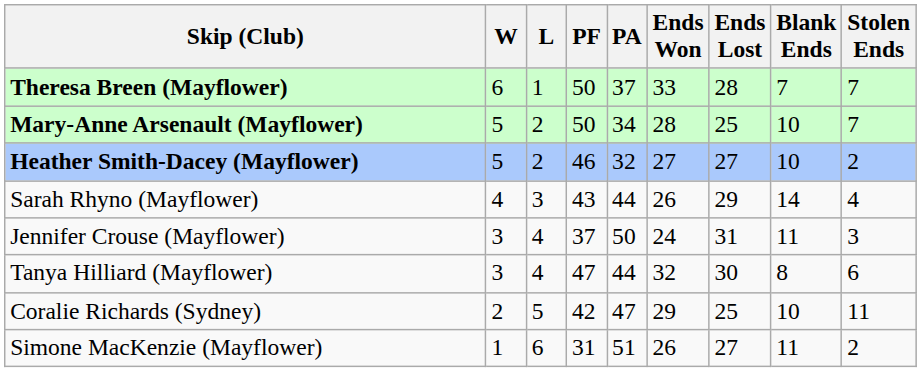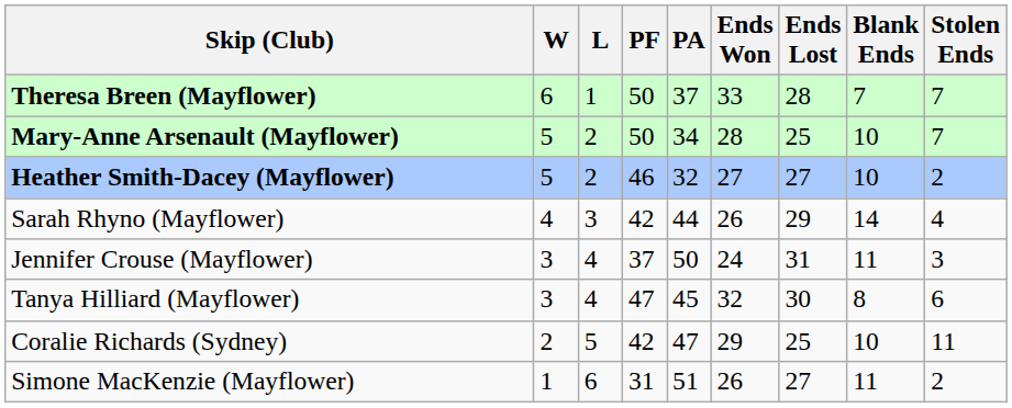Sarah Rhyno (Mayflower) | PF: 43 -> 42
Tanya Hilliard (Mayflower) | PA: 44 -> 45
